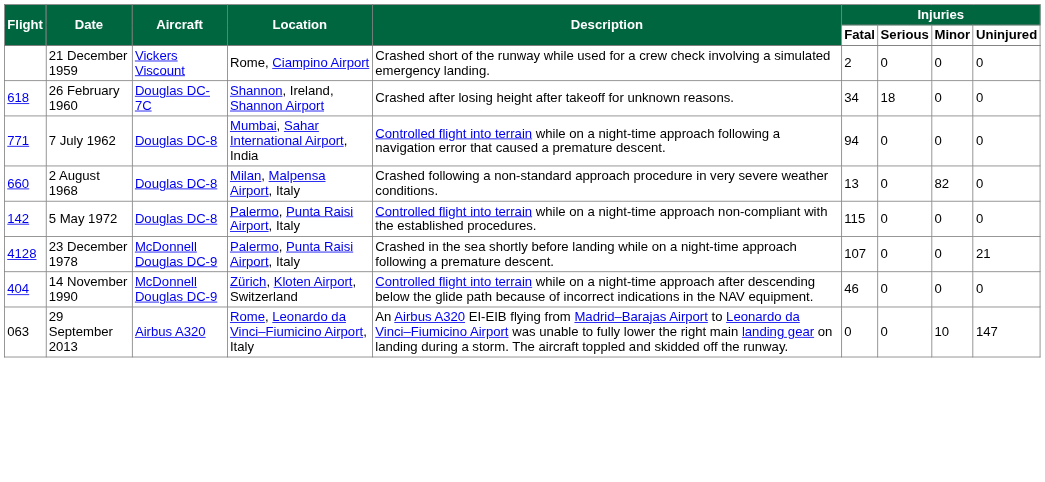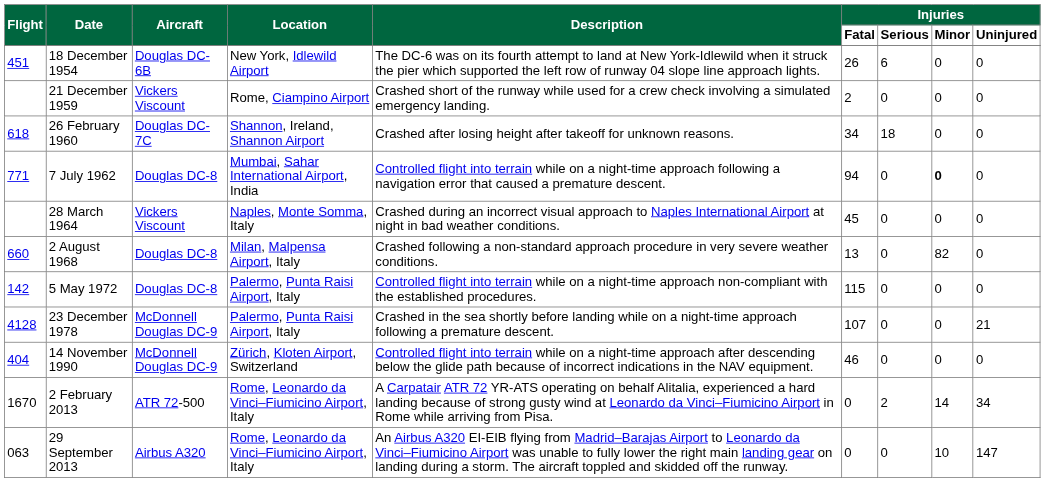+ row: 451 | 18 December 1954 | Douglas DC-6B | New York, Idlewild Airport | The DC-6 was on its fourth attempt to land at New York-Idlewild when it struck the pier which supported the left row of runway 04 slope line approach lights. | 26 | 6 | 0 | 0
7 July 1962 | Injuries / Minor: normal -> bold
+ row: 28 March 1964 | Vickers Viscount | Naples, Monte Somma, Italy | Crashed during an incorrect visual approach to Naples International Airport at night in bad weather conditions. | 45 | 0 | 0 | 0
+ row: 1670 | 2 February 2013 | ATR 72-500 | Rome, Leonardo da Vinci–Fiumicino Airport, Italy | A Carpatair ATR 72 YR-ATS operating on behalf Alitalia, experienced a hard landing because of strong gusty wind at Leonardo da Vinci–Fiumicino Airport in Rome while arriving from Pisa. | 0 | 2 | 14 | 34
